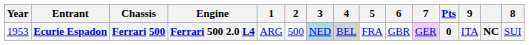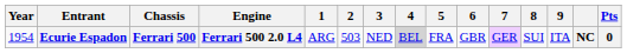columns swapped: 8 <-> Pts
Ecurie Espadon | Year: 1953 -> 1954
Ecurie Espadon | 2: 500 -> 503
Ecurie Espadon | 3: lightblue background -> no background
